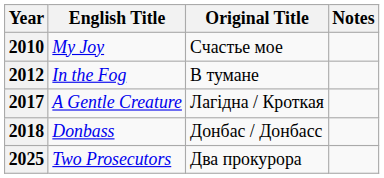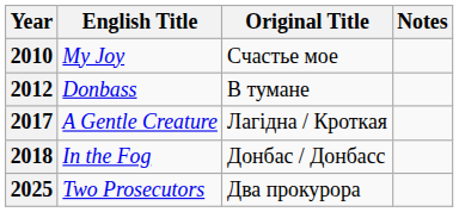2012 | English Title: In the Fog -> Donbass
2018 | English Title: Donbass -> In the Fog
